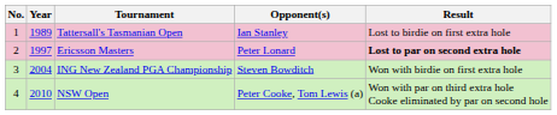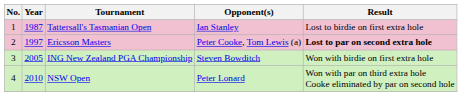Tattersall's Tasmanian Open | Year: 1989 -> 1987
Ericsson Masters | Opponent(s): Peter Lonard -> Peter Cooke, Tom Lewis (a)
ING New Zealand PGA Championship | Year: 2004 -> 2005
NSW Open | Opponent(s): Peter Cooke, Tom Lewis (a) -> Peter Lonard
